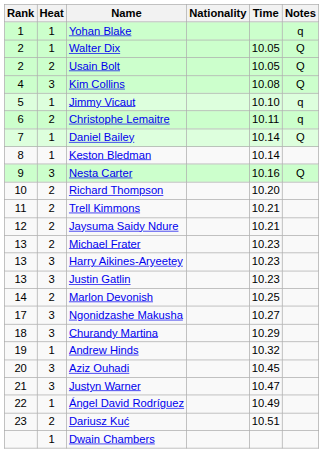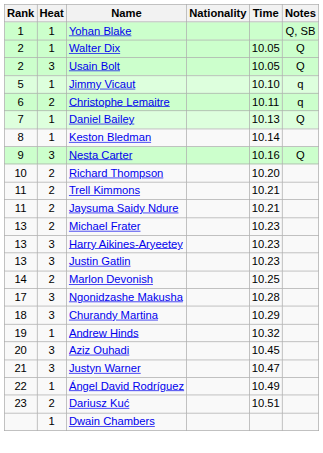Yohan Blake | Notes: q -> Q, SB
Usain Bolt | Heat: 2 -> 3
- row: 4 | 3 | Kim Collins | 10.08 | Q
Daniel Bailey | Time: 10.14 -> 10.13
Jaysuma Saidy Ndure | Rank: 12 -> 11
Ngonidzashe Makusha | Time: 10.27 -> 10.28
